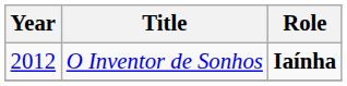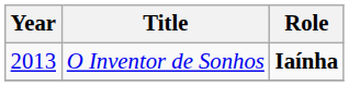O Inventor de Sonhos | Year: 2012 -> 2013
